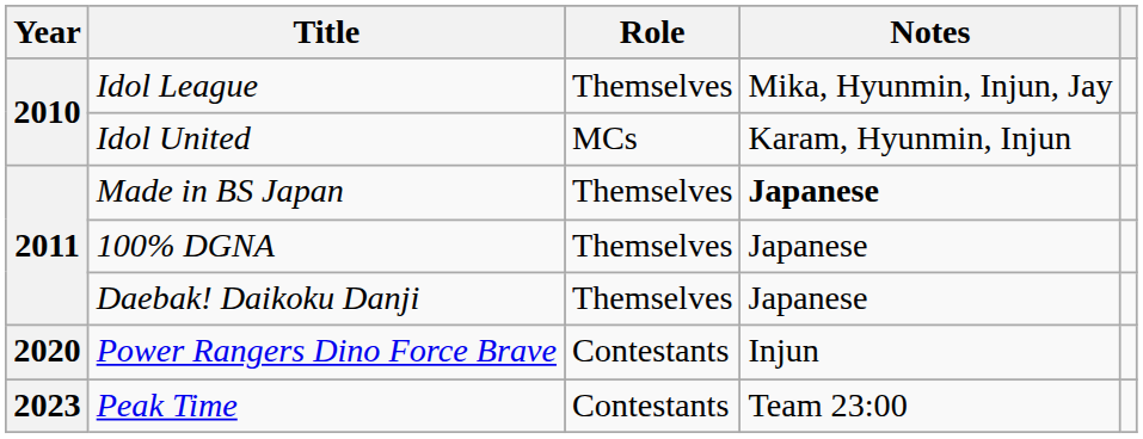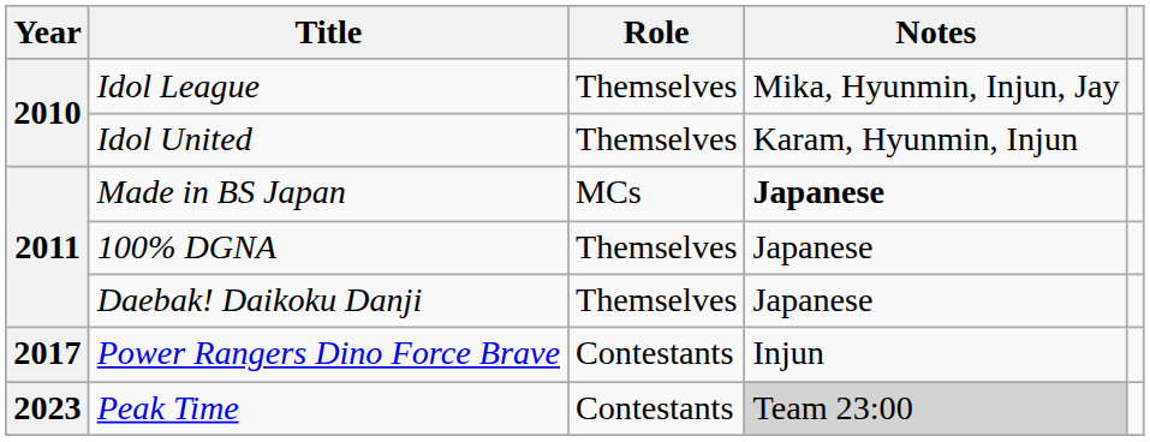Idol United | Role: MCs -> Themselves
Made in BS Japan | Role: Themselves -> MCs
Power Rangers Dino Force Brave | Year: 2020 -> 2017
Peak Time | Notes: no background -> lightgrey background
